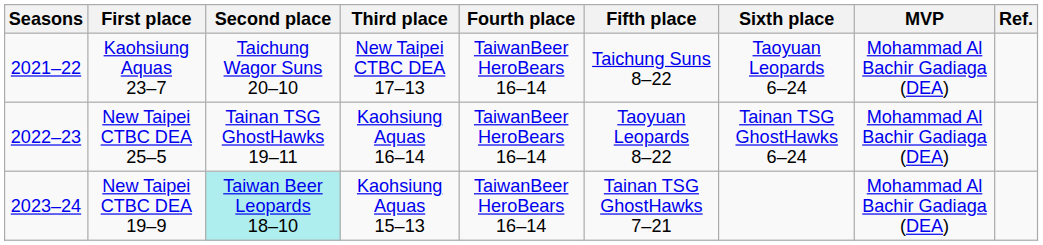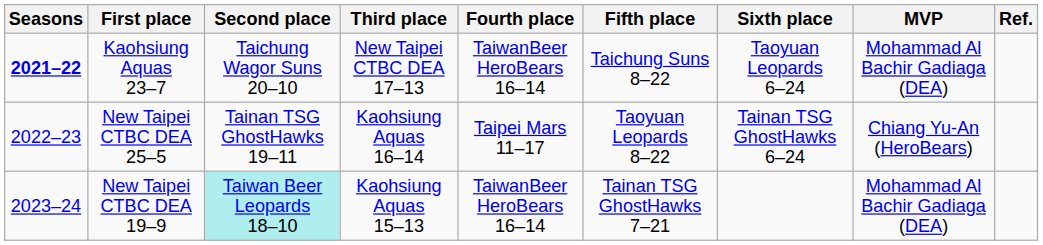Kaohsiung Aquas 23–7 | Seasons: normal -> bold
New Taipei CTBC DEA 25–5 | Fourth place: TaiwanBeer HeroBears 16–14 -> Taipei Mars 11–17
New Taipei CTBC DEA 25–5 | MVP: Mohammad Al Bachir Gadiaga (DEA) -> Chiang Yu-An (HeroBears)
